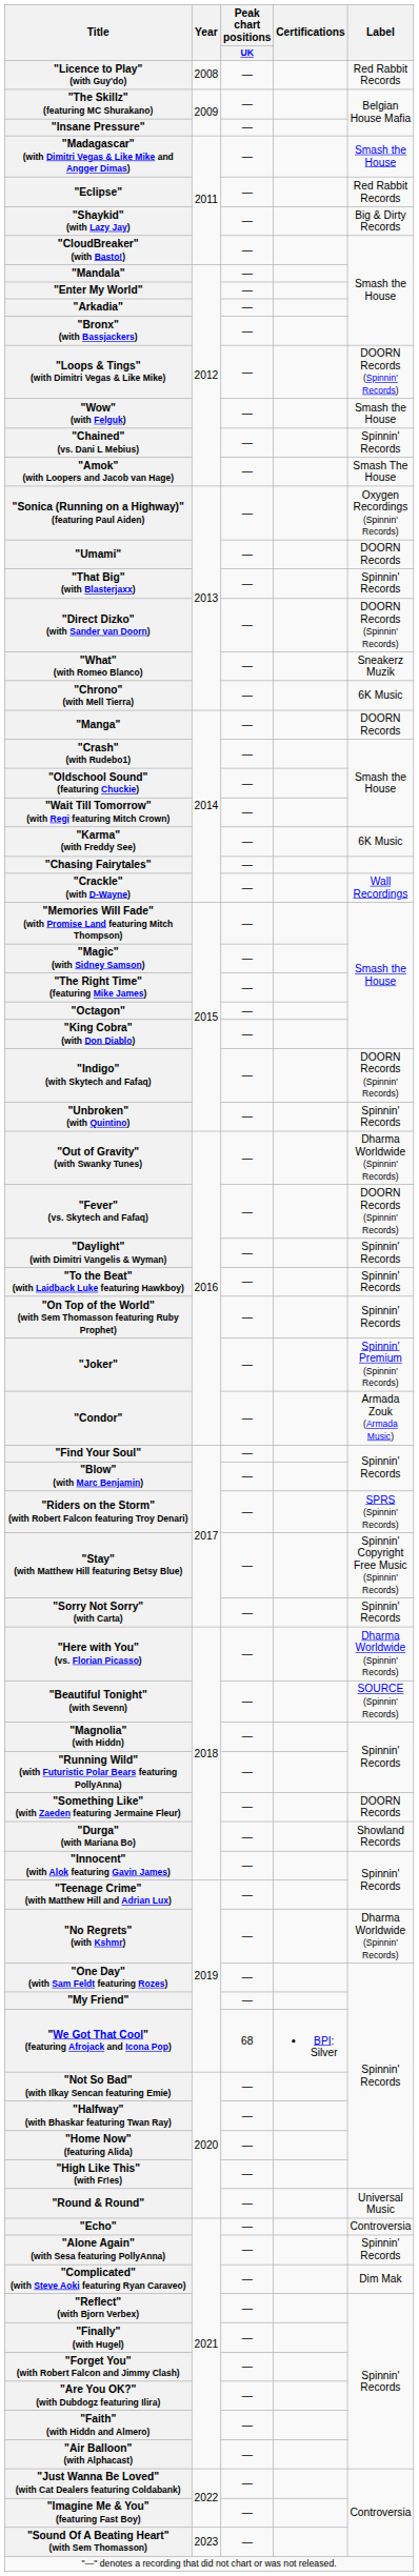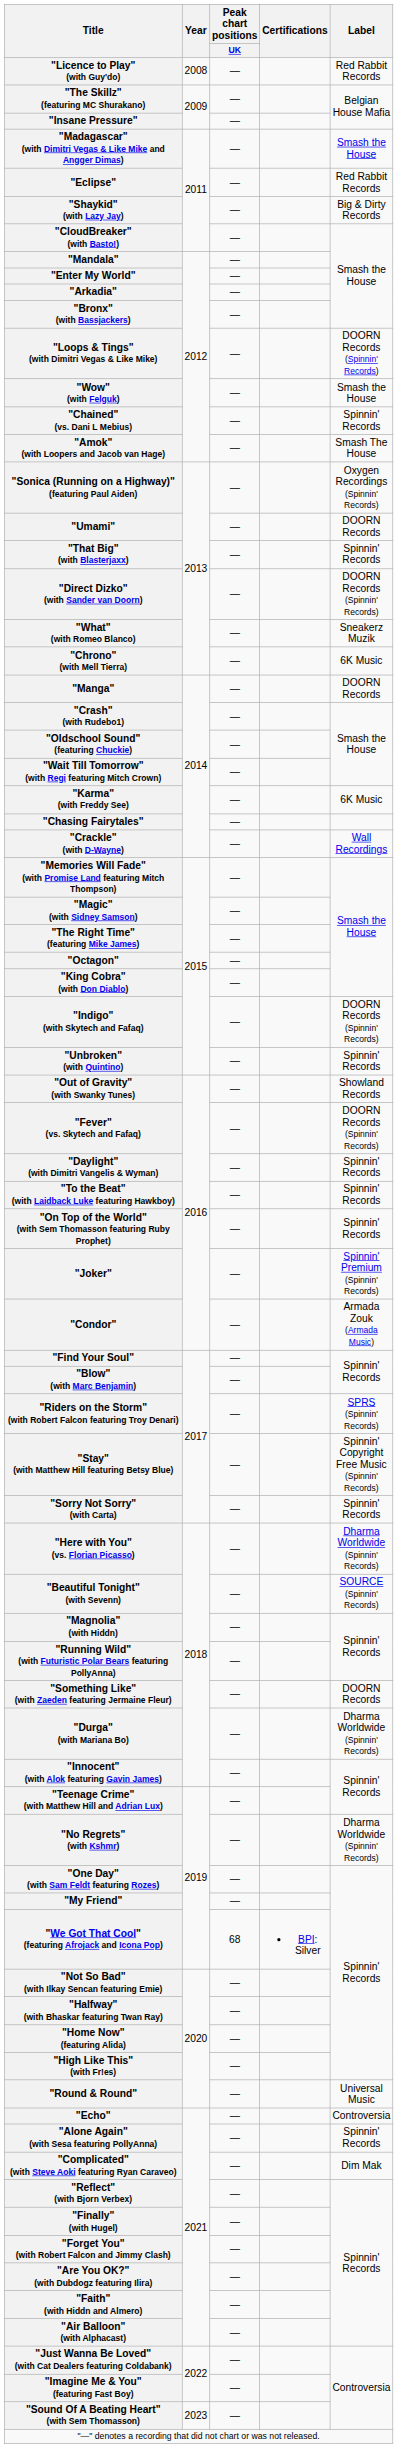"Out of Gravity" (with Swanky Tunes) | Label: Dharma Worldwide (Spinnin' Records) -> Showland Records
"Durga" (with Mariana Bo) | Label: Showland Records -> Dharma Worldwide (Spinnin' Records)
